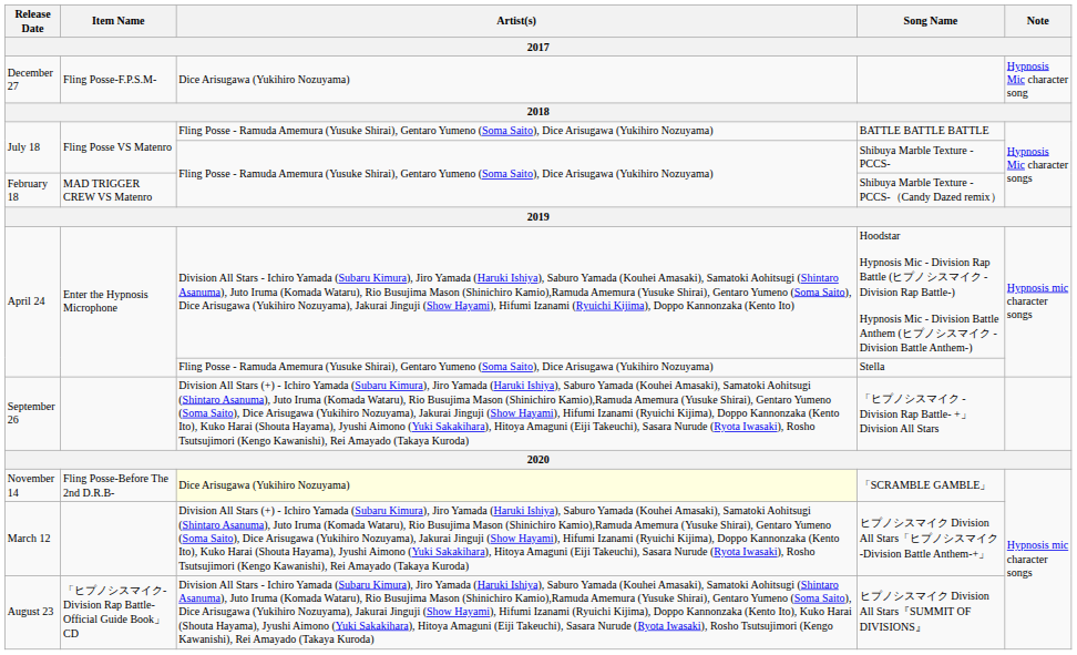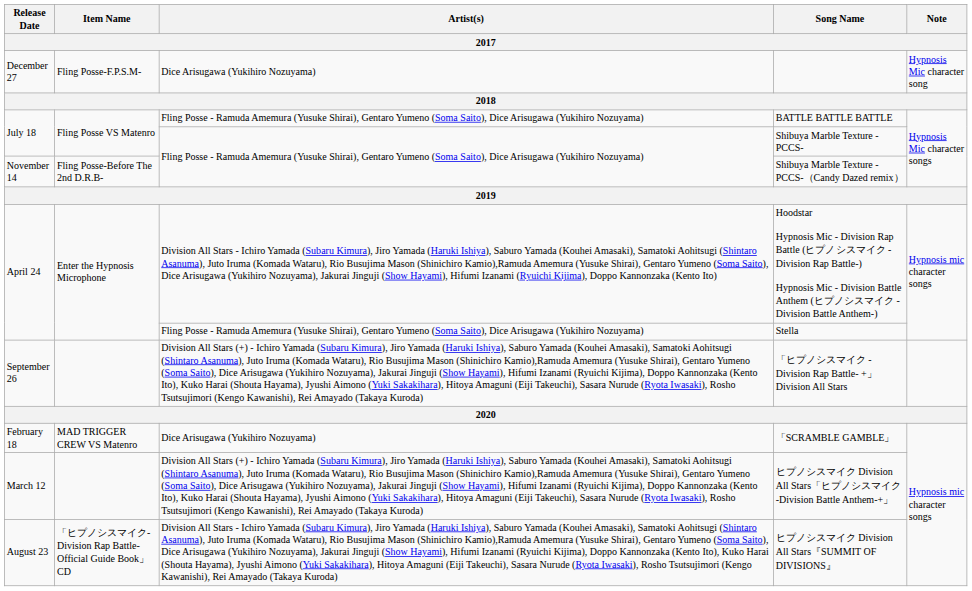Shibuya Marble Texture -PCCS-（Candy Dazed remix） | Release Date: February 18 -> November 14
Shibuya Marble Texture -PCCS-（Candy Dazed remix） | Item Name: MAD TRIGGER CREW VS Matenro -> Fling Posse-Before The 2nd D.R.B-
「SCRAMBLE GAMBLE」 | Release Date: November 14 -> February 18
「SCRAMBLE GAMBLE」 | Item Name: Fling Posse-Before The 2nd D.R.B- -> MAD TRIGGER CREW VS Matenro
「SCRAMBLE GAMBLE」 | Artist(s): lightyellow background -> no background
